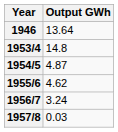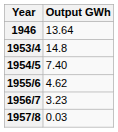1954/5 | Output GWh: 4.87 -> 7.40
1956/7 | Output GWh: 3.24 -> 3.23
